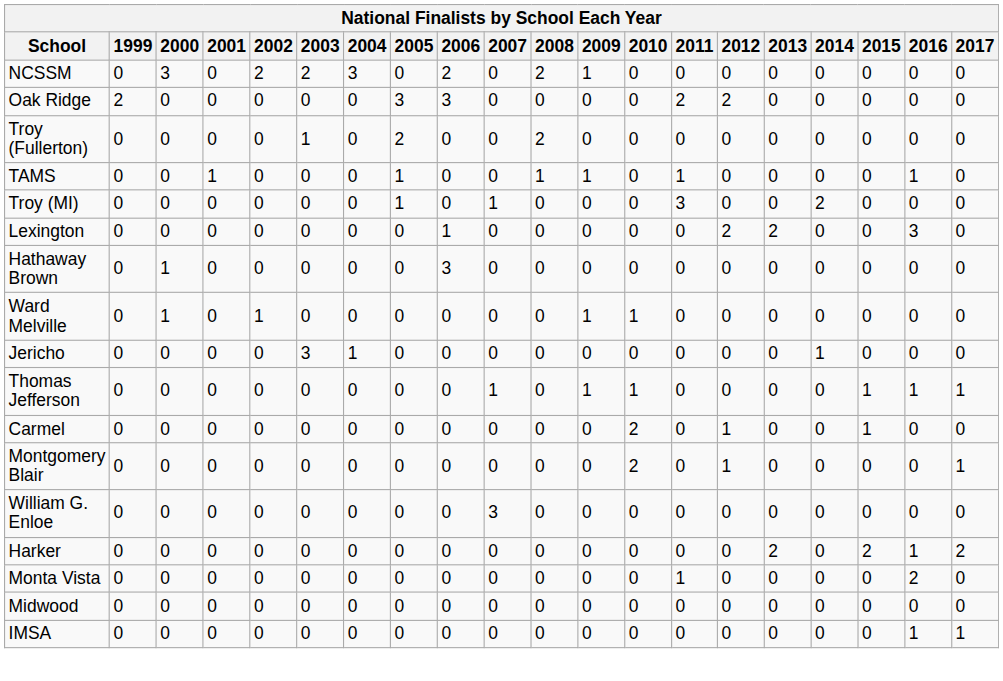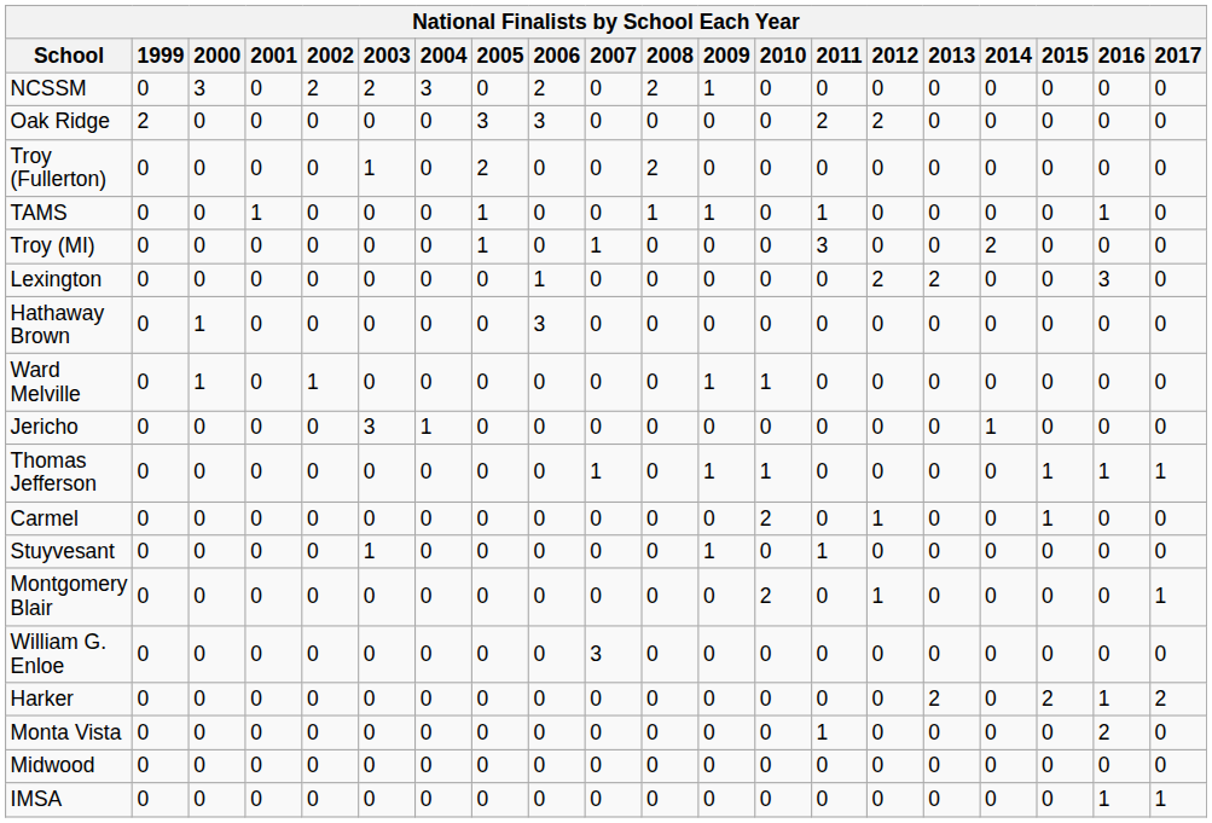+ row: Stuyvesant | 0 | 0 | 0 | 0 | 1 | 0 | 0 | 0 | 0 | 0 | 1 | 0 | 1 | 0 | 0 | 0 | 0 | 0 | 0
